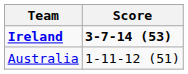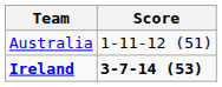rows swapped: Ireland <-> Australia
